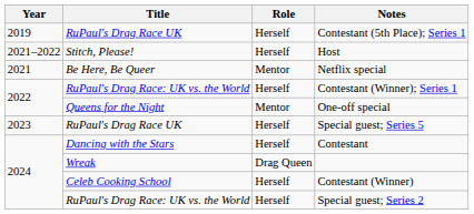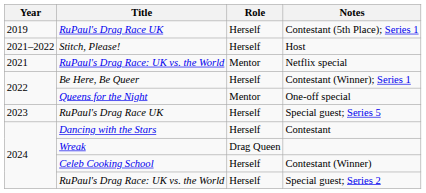Netflix special | Title: Be Here, Be Queer -> RuPaul's Drag Race: UK vs. the World
Contestant (Winner); Series 1 | Title: RuPaul's Drag Race: UK vs. the World -> Be Here, Be Queer
